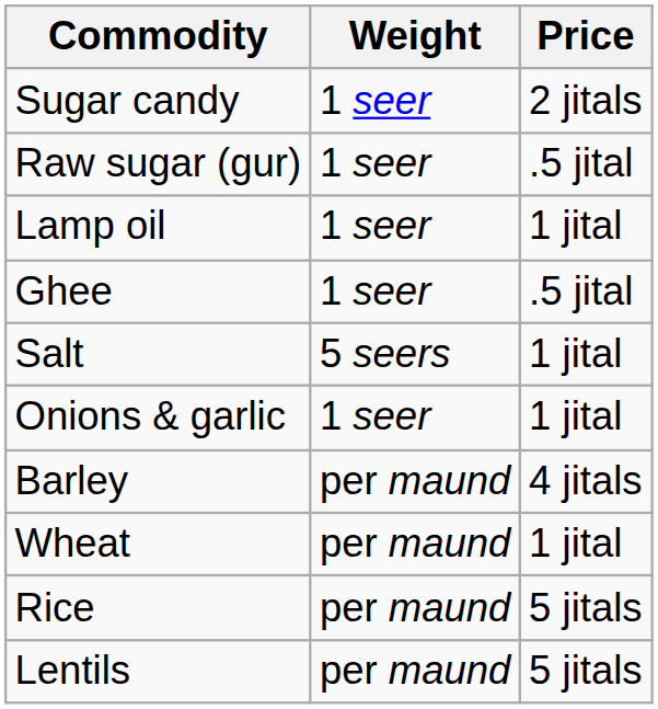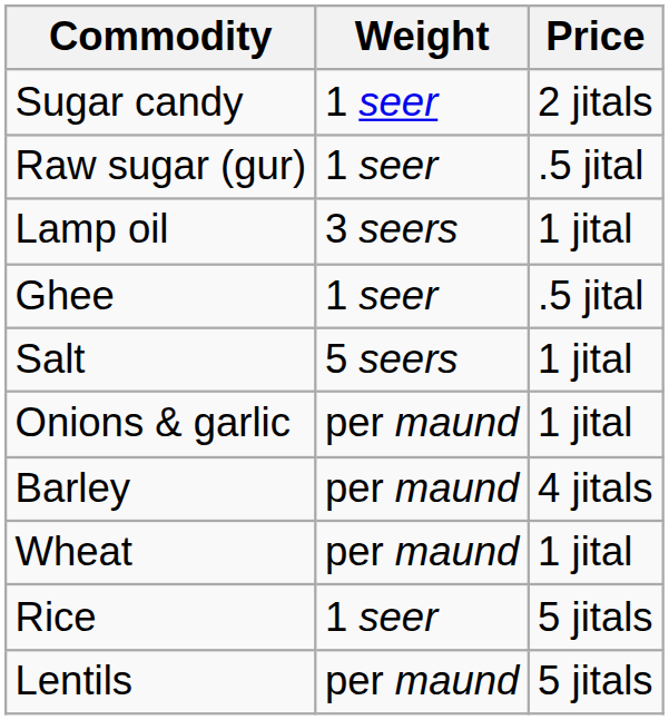Lamp oil | Weight: 1 seer -> 3 seers
Onions & garlic | Weight: 1 seer -> per maund
Rice | Weight: per maund -> 1 seer
